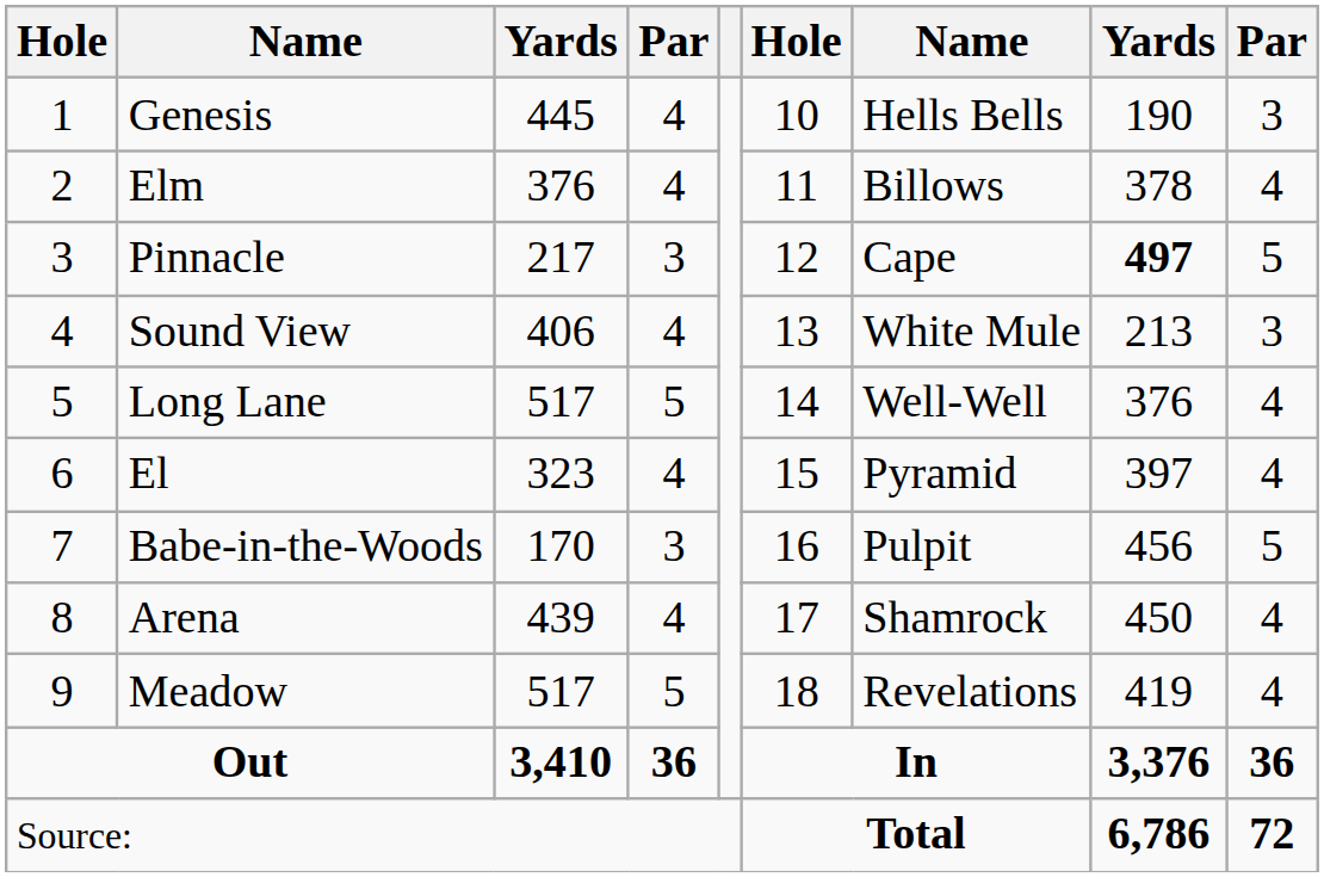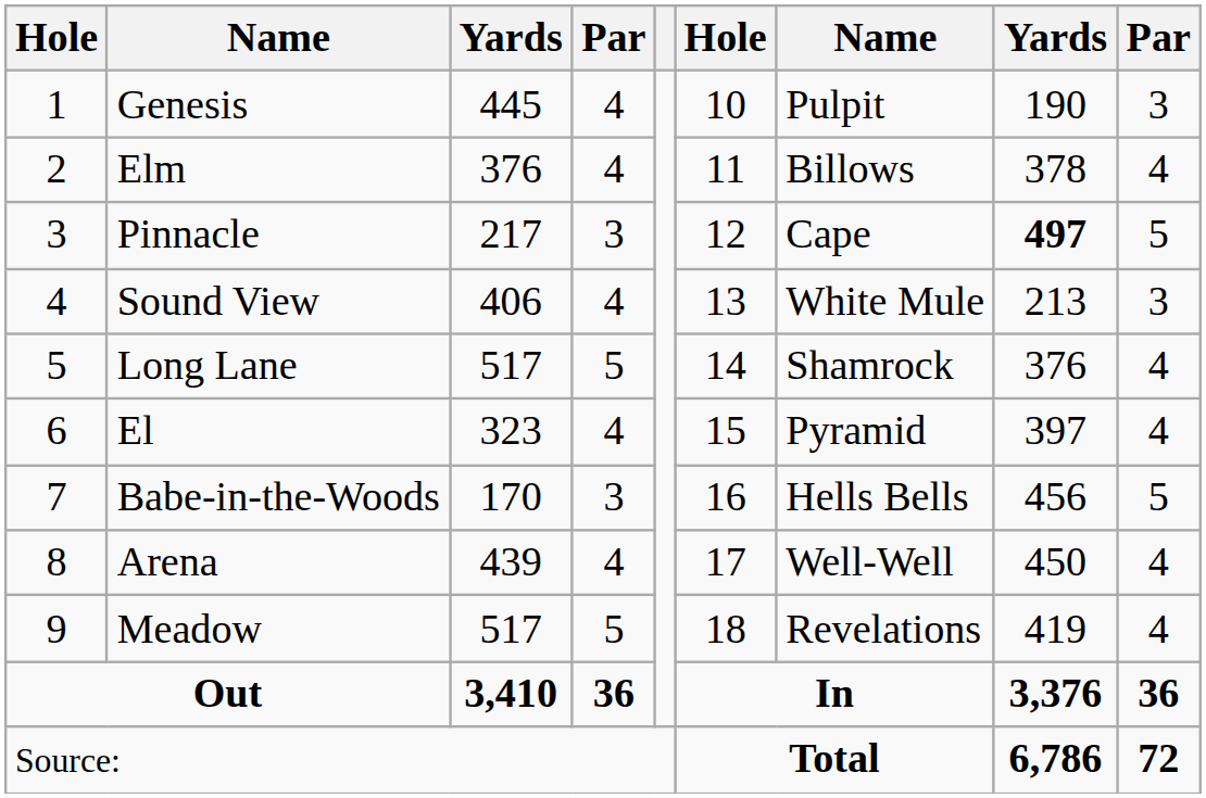Genesis | column 7: Hells Bells -> Pulpit
Long Lane | column 7: Well-Well -> Shamrock
Babe-in-the-Woods | column 7: Pulpit -> Hells Bells
Arena | column 7: Shamrock -> Well-Well
